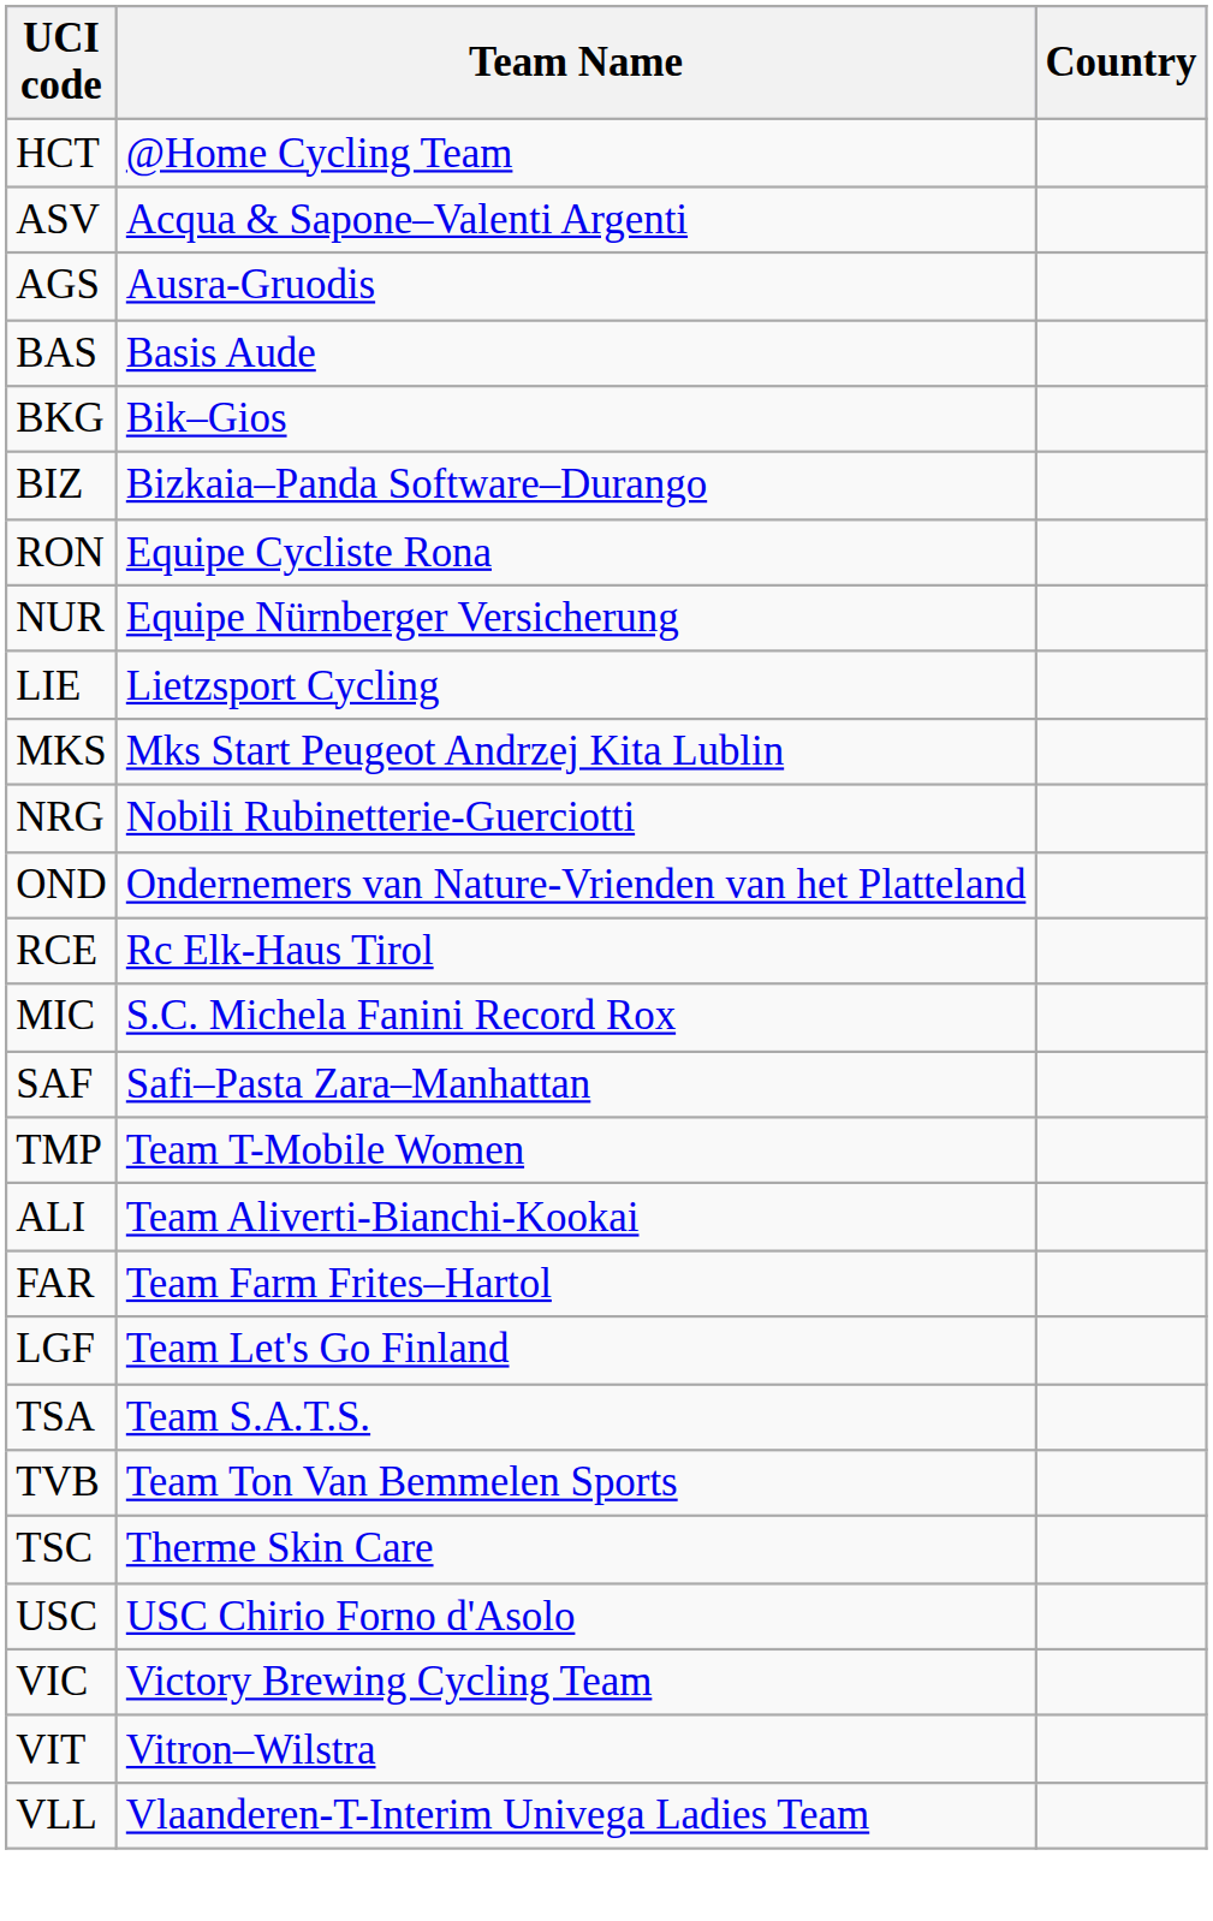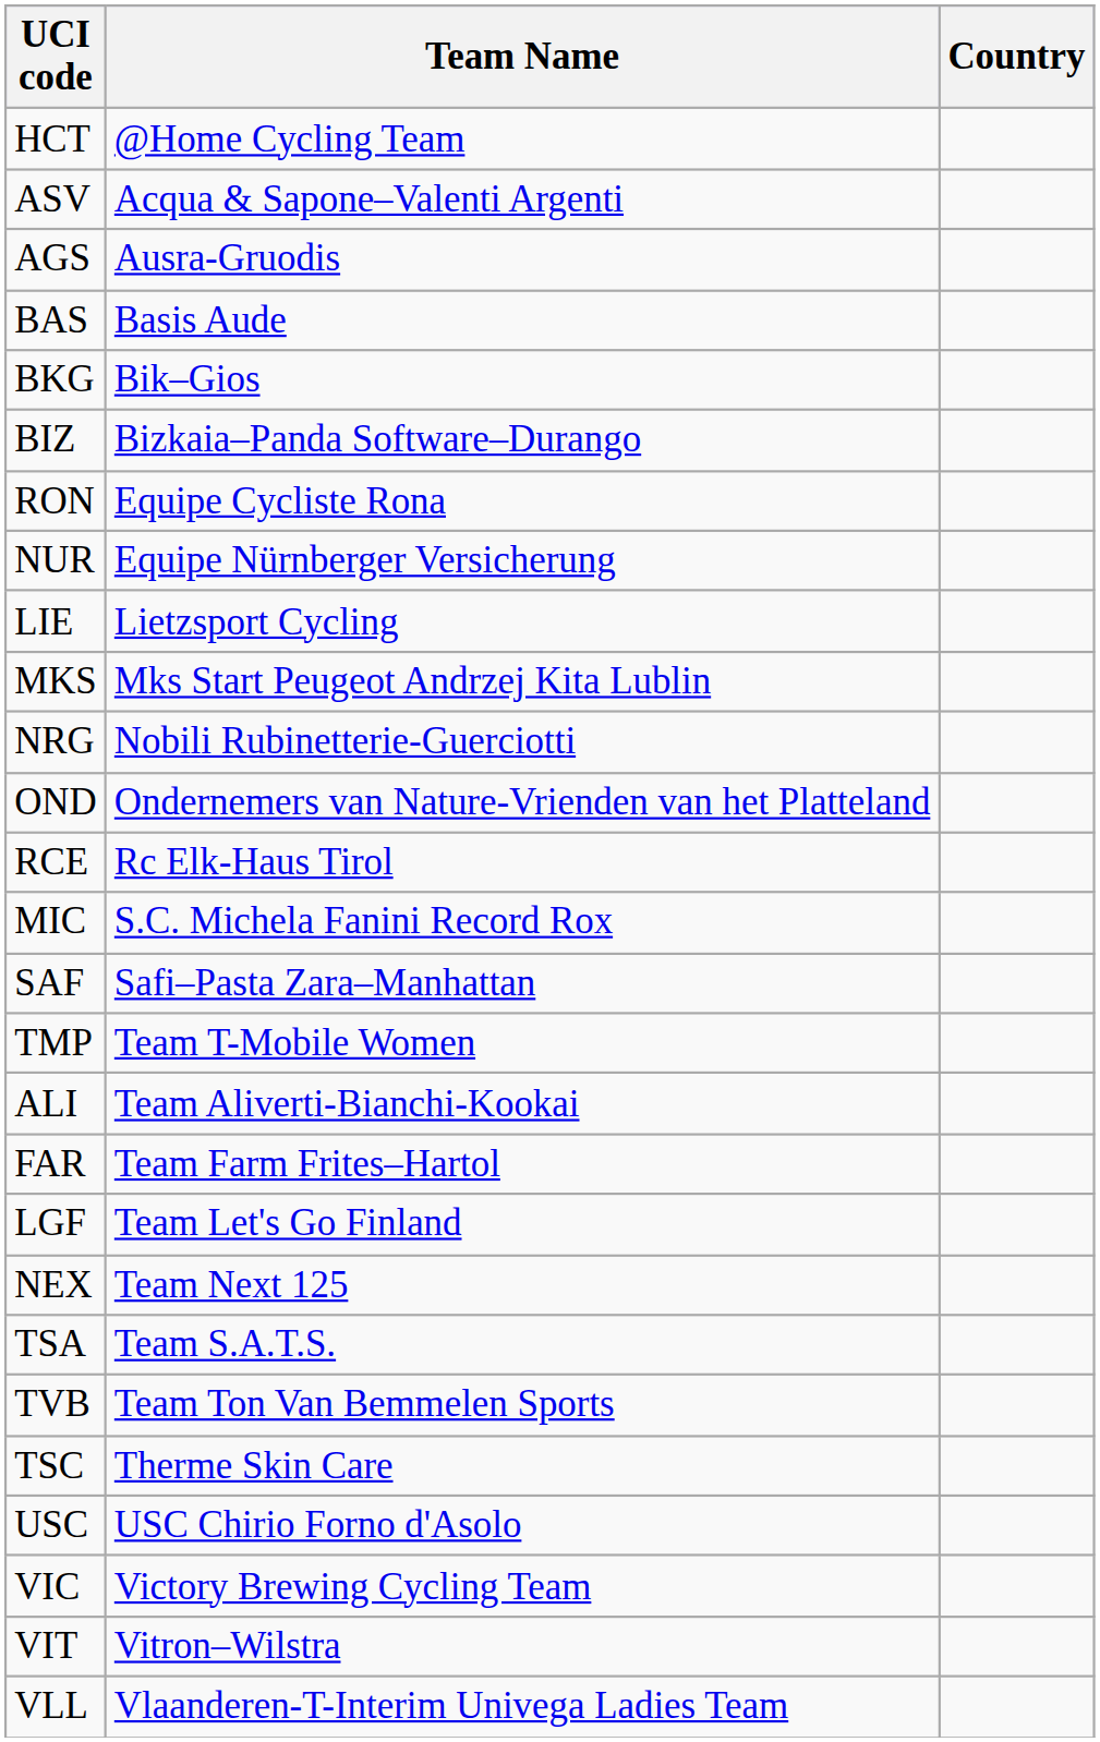+ row: NEX | Team Next 125
